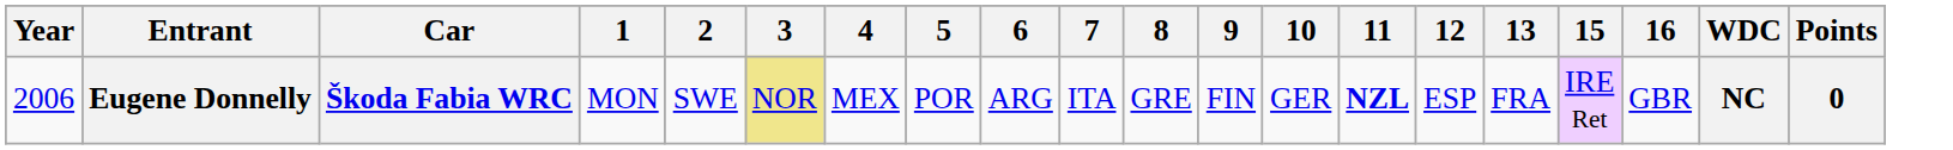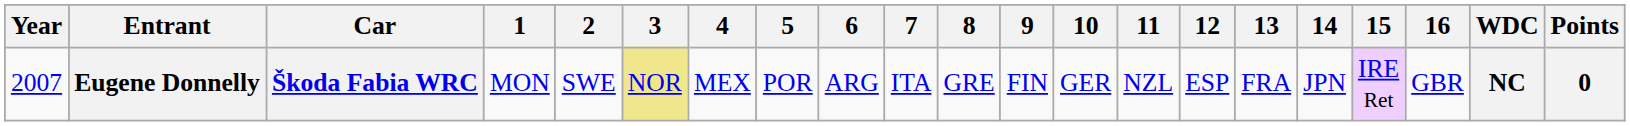+ column: 14 | JPN
Eugene Donnelly | Year: 2006 -> 2007
Eugene Donnelly | 11: bold -> normal
